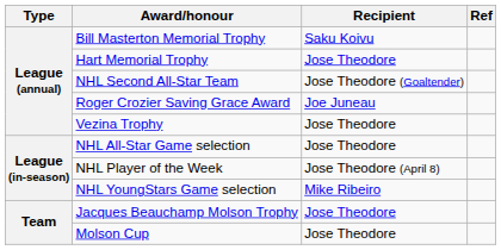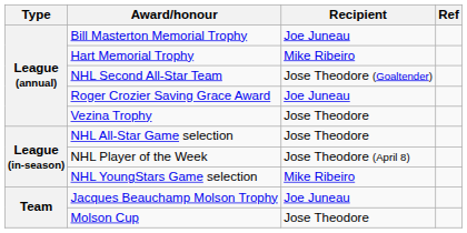Bill Masterton Memorial Trophy | Recipient: Saku Koivu -> Joe Juneau
Hart Memorial Trophy | Recipient: Jose Theodore -> Mike Ribeiro
Jacques Beauchamp Molson Trophy | Recipient: Jose Theodore -> Joe Juneau
